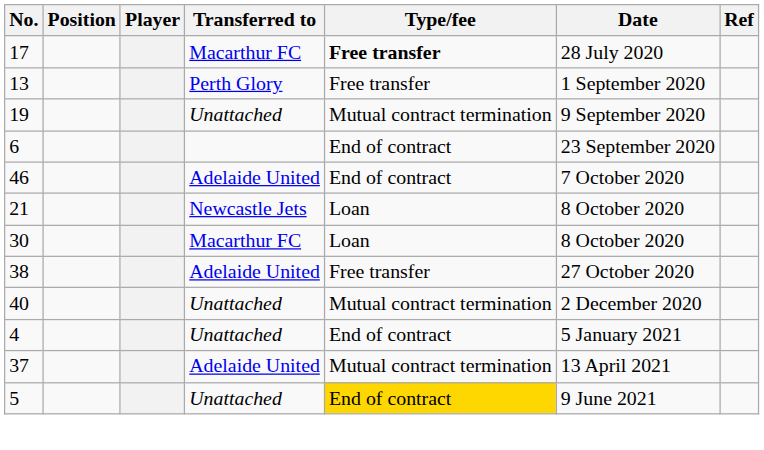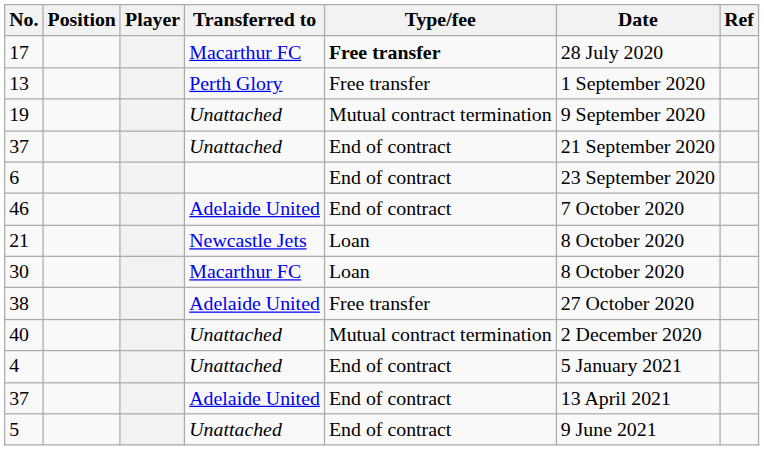+ row: 37 | Unattached | End of contract | 21 September 2020
37 / Adelaide United | Type/fee: Mutual contract termination -> End of contract
5 | Type/fee: gold background -> no background
